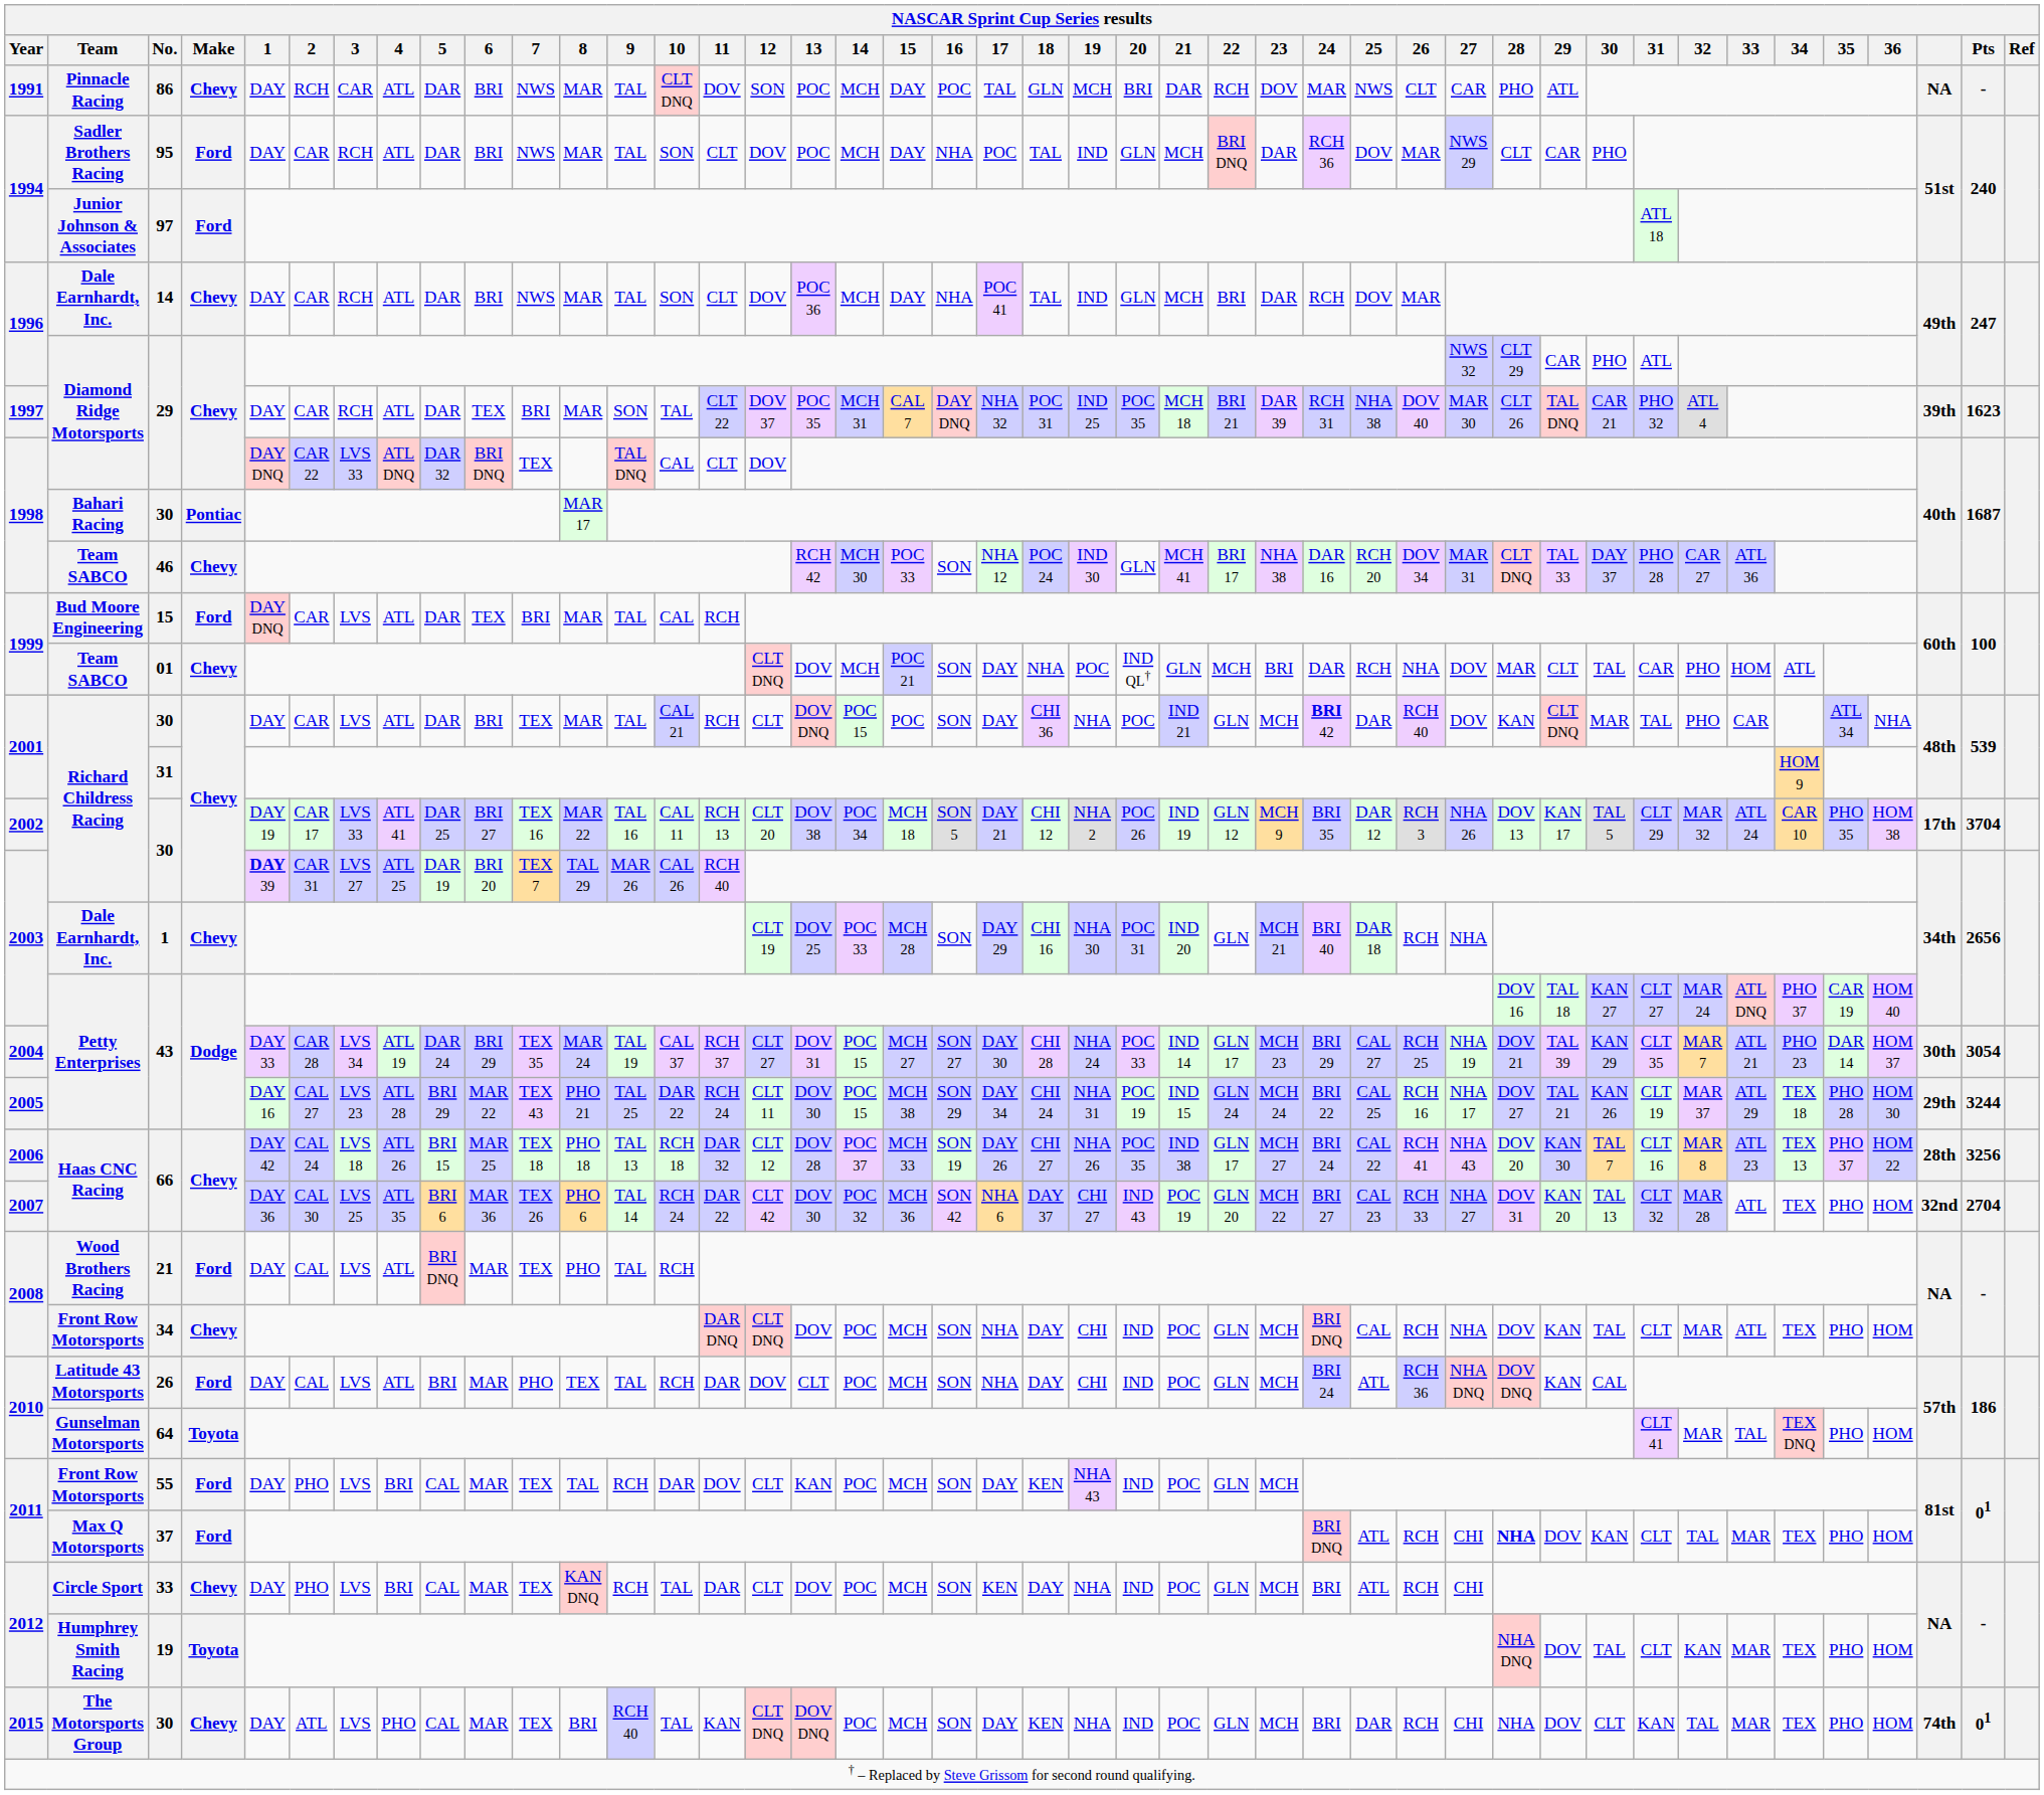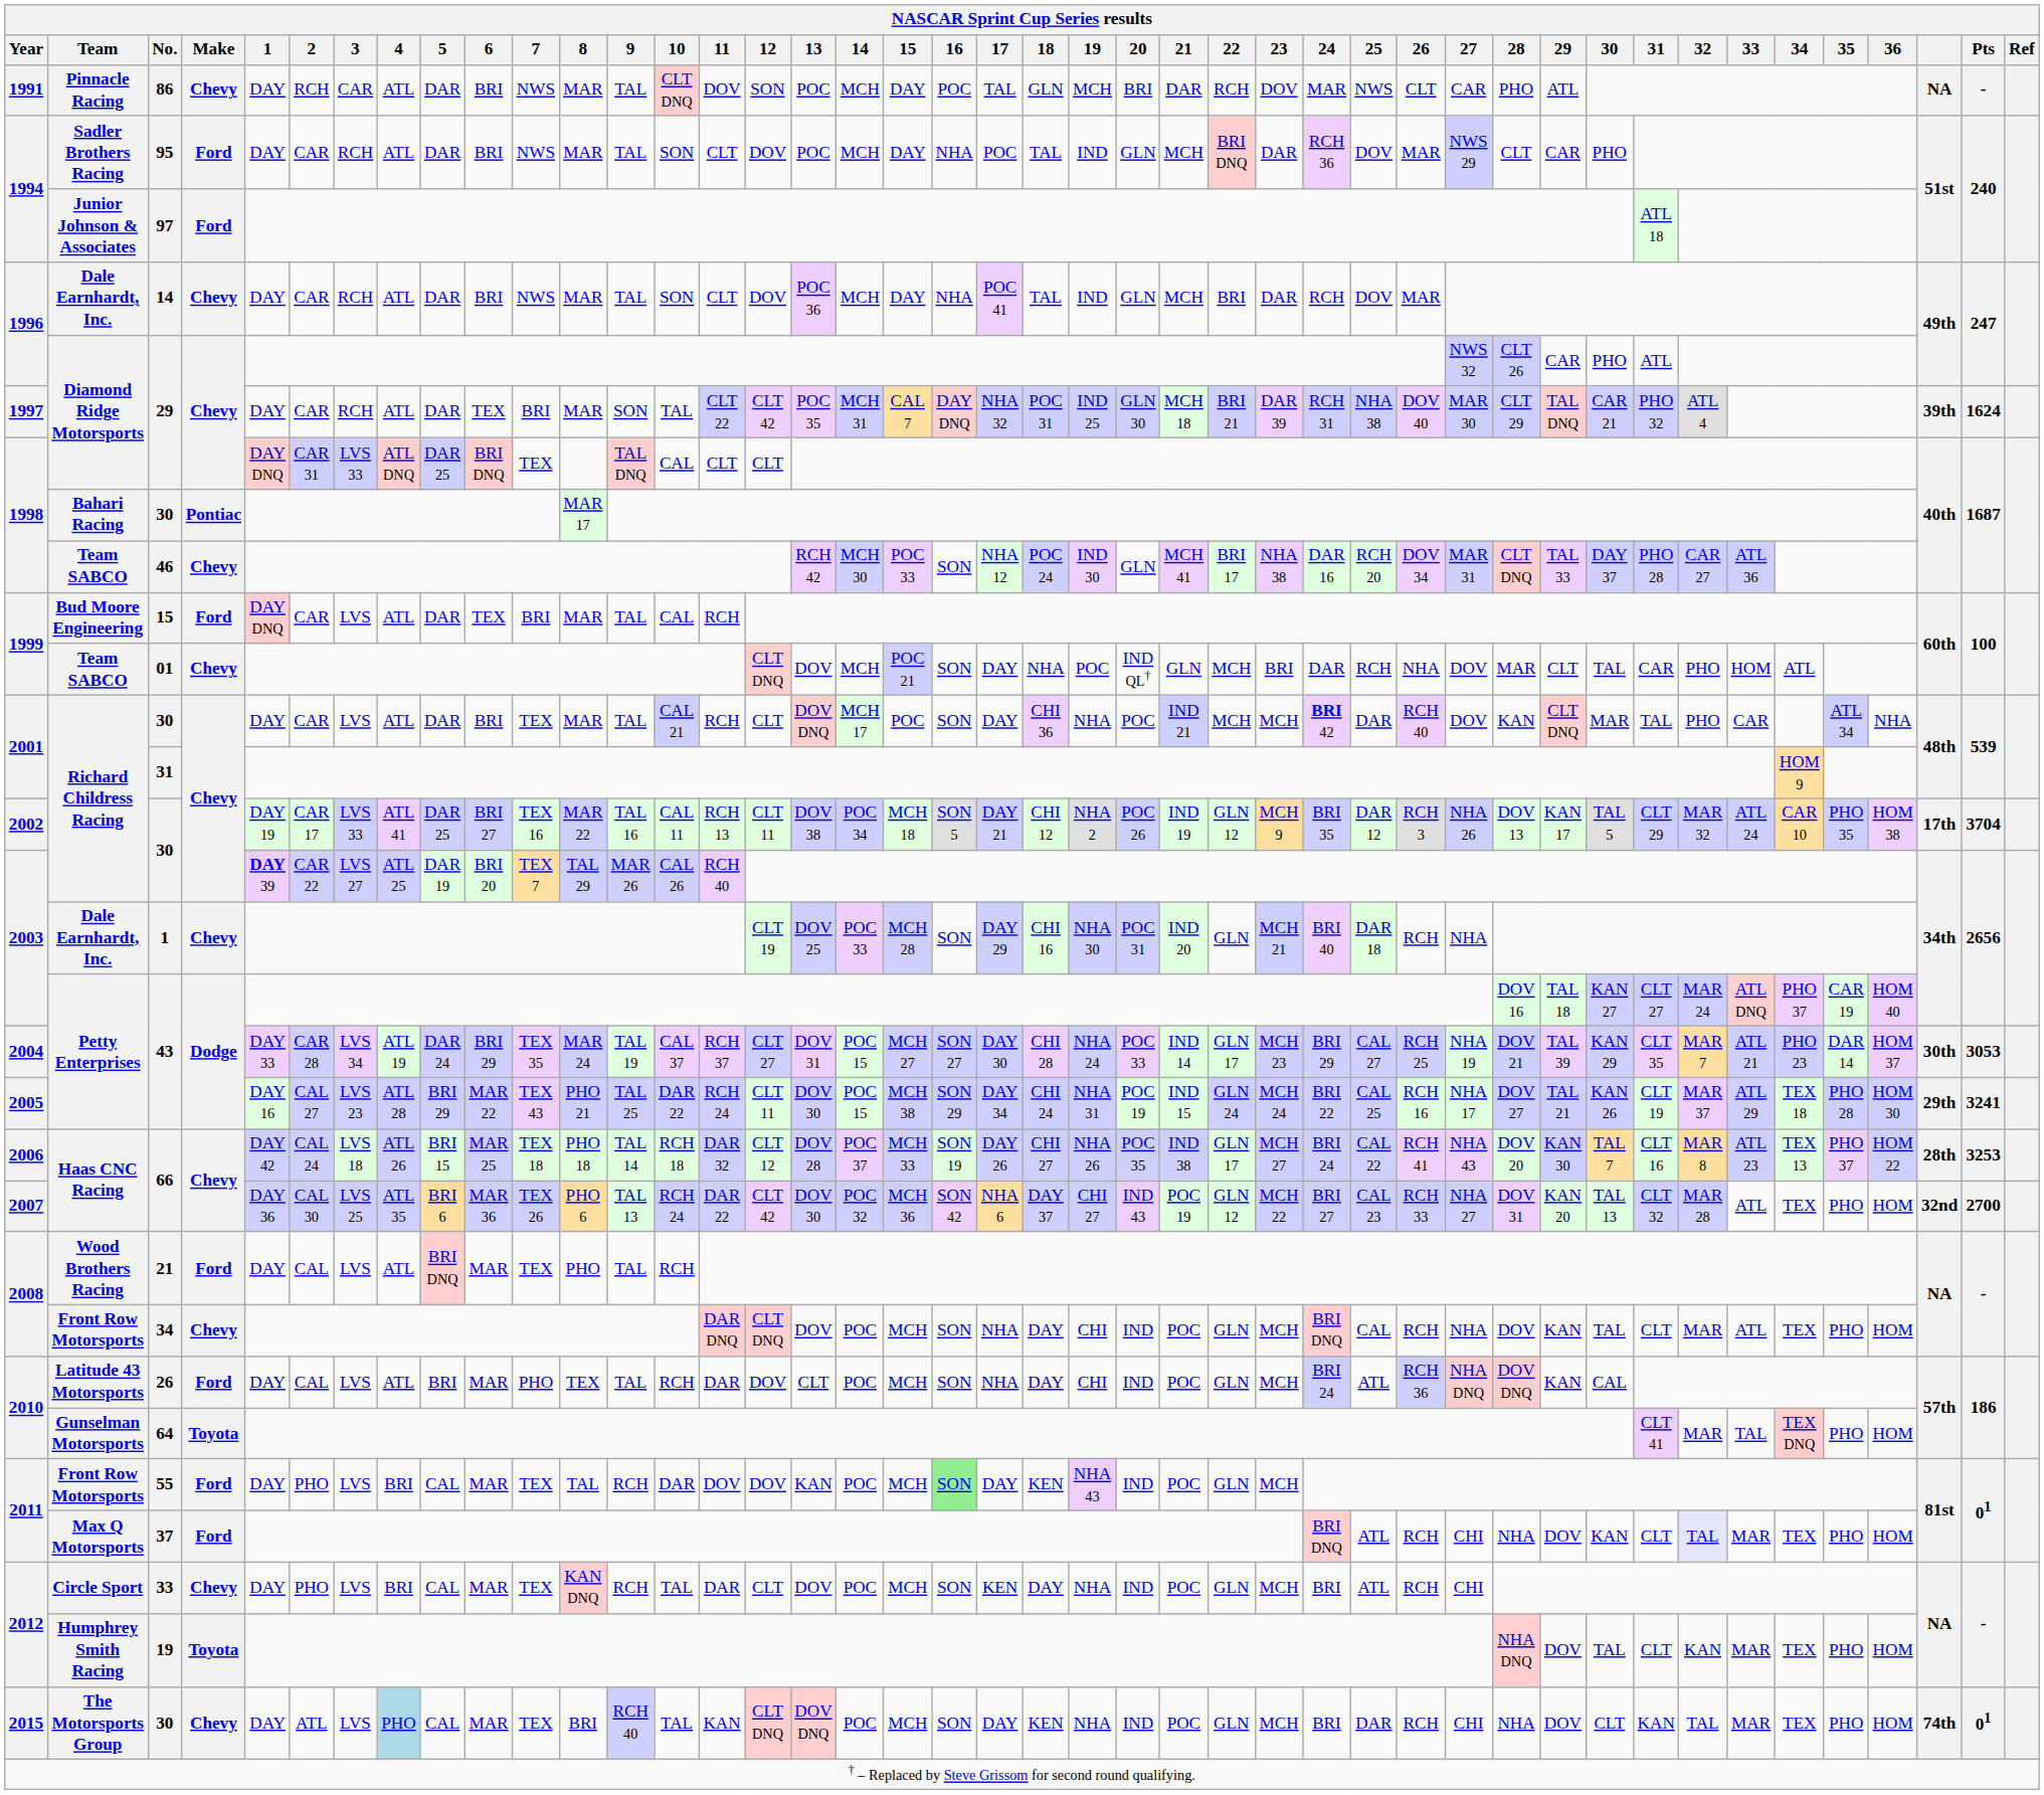1996 / 29 | 28: CLT 29 -> CLT 26
1997 / 29 | 12: DOV 37 -> CLT 42
1997 / 29 | 20: POC 35 -> GLN 30
1997 / 29 | 28: CLT 26 -> CLT 29
1997 / 29 | Pts: 1623 -> 1624
1998 / 29 | 2: CAR 22 -> CAR 31
1998 / 29 | 5: DAR 32 -> DAR 25
1998 / 29 | 12: DOV -> CLT
2001 / 30 | 14: POC 15 -> MCH 17
2001 / 30 | 22: GLN -> MCH
2002 / 30 | 12: CLT 20 -> CLT 11
2003 / 30 | 2: CAR 31 -> CAR 22
2004 / 43 | Pts: 3054 -> 3053
2005 / 43 | Pts: 3244 -> 3241
2006 / 66 | 9: TAL 13 -> TAL 14
2006 / 66 | Pts: 3256 -> 3253
2007 / 66 | 9: TAL 14 -> TAL 13
2007 / 66 | 22: GLN 20 -> GLN 12
2007 / 66 | Pts: 2704 -> 2700
55 | 12: CLT -> DOV
55 | 16: no background -> lightgreen background
37 | 28: bold -> normal
37 | 32: no background -> lavender background
2015 / 30 | 4: no background -> lightblue background
